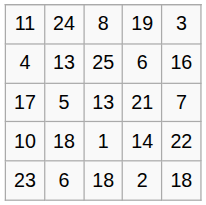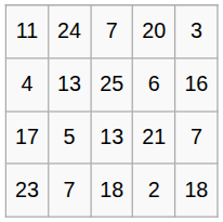11 | column 3: 8 -> 7
11 | column 4: 19 -> 20
- row: 10 | 18 | 1 | 14 | 22
23 | column 2: 6 -> 7
